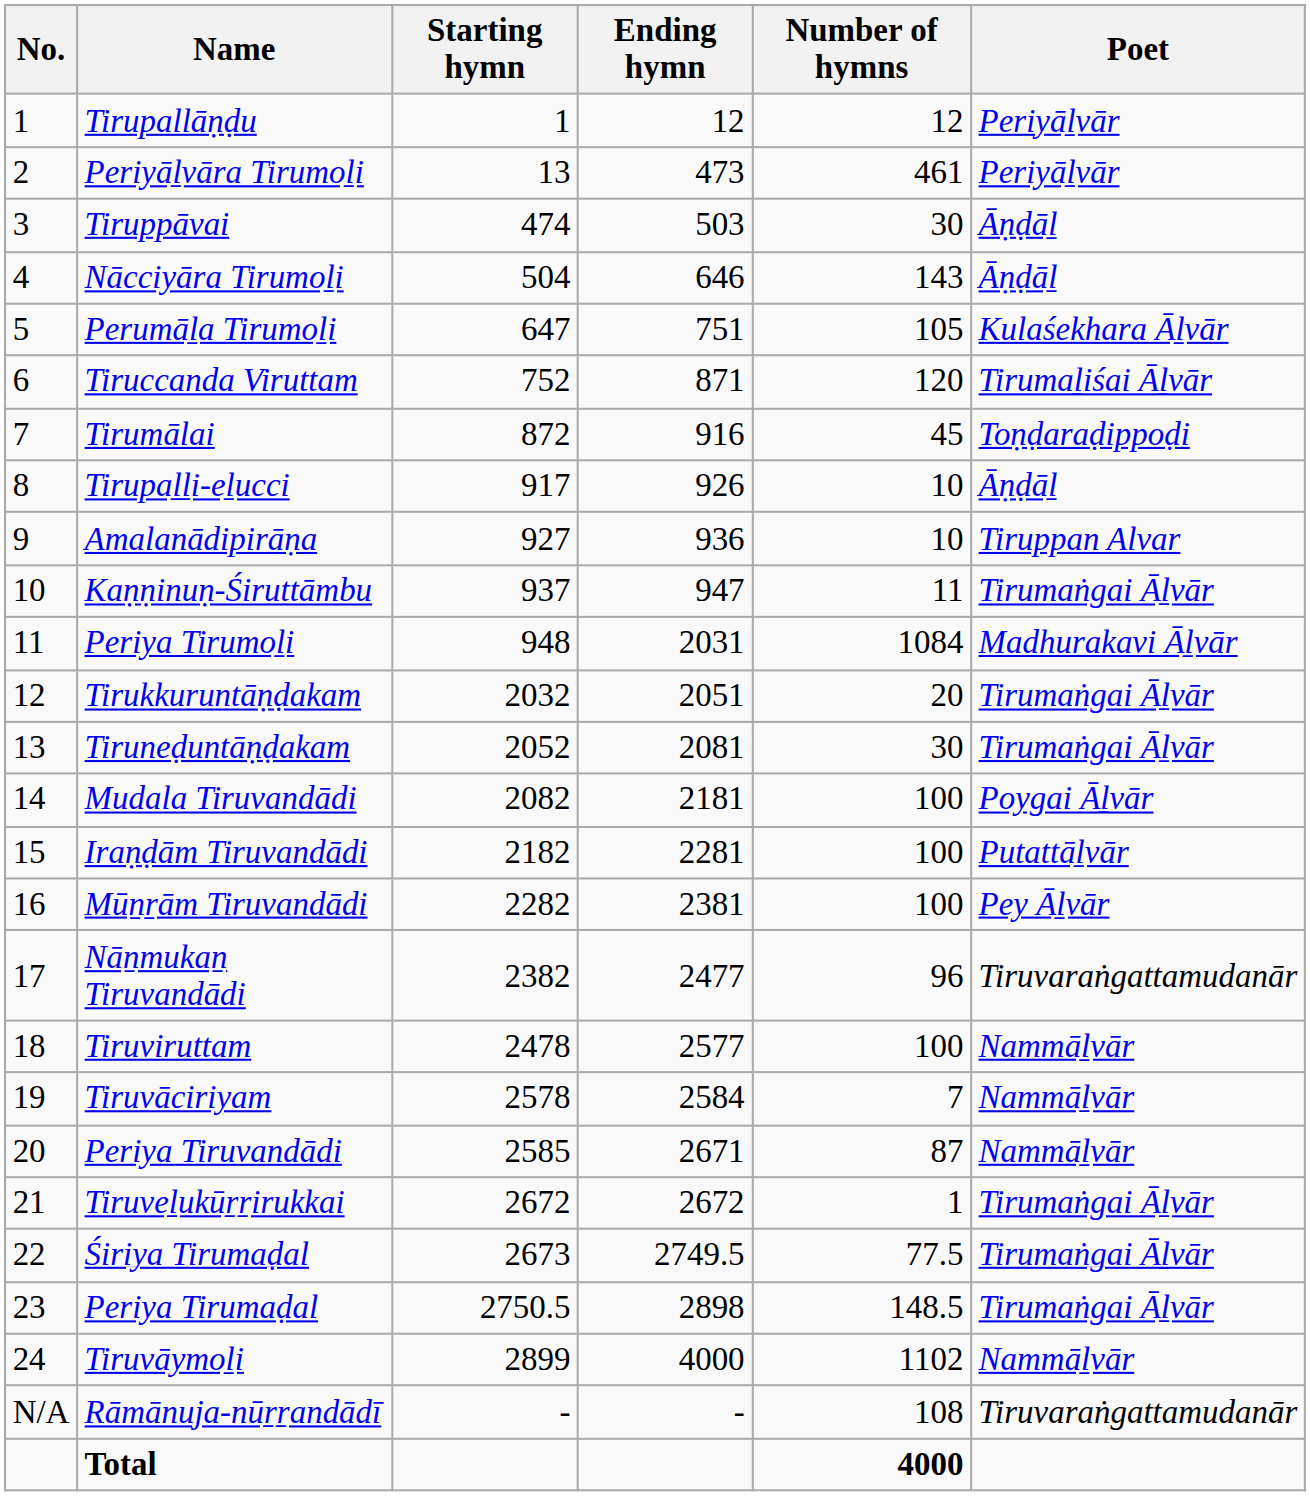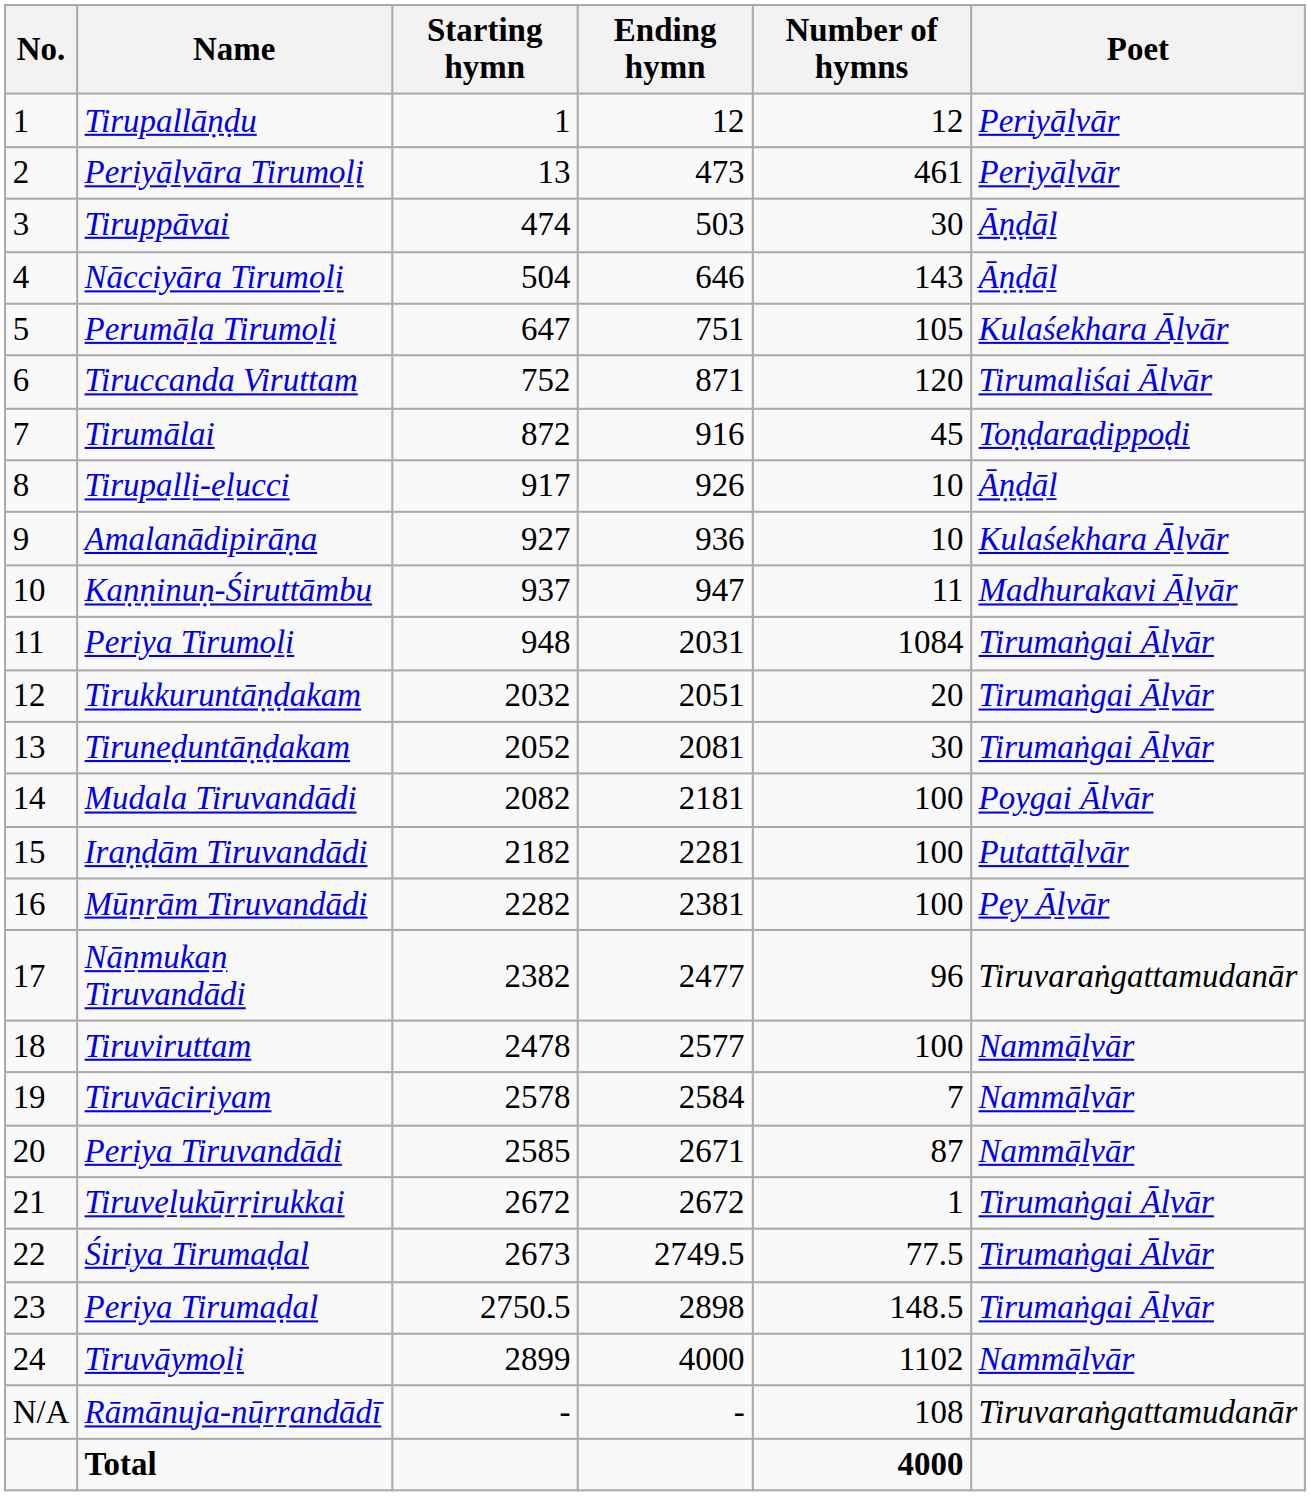Amalanādipirāṇa | Poet: Tiruppan Alvar -> Kulaśekhara Āḻvār
Kaṇṇinuṇ-Śiruttāmbu | Poet: Tirumaṅgai Āḻvār -> Madhurakavi Āḻvār
Periya Tirumoḻi | Poet: Madhurakavi Āḻvār -> Tirumaṅgai Āḻvār
